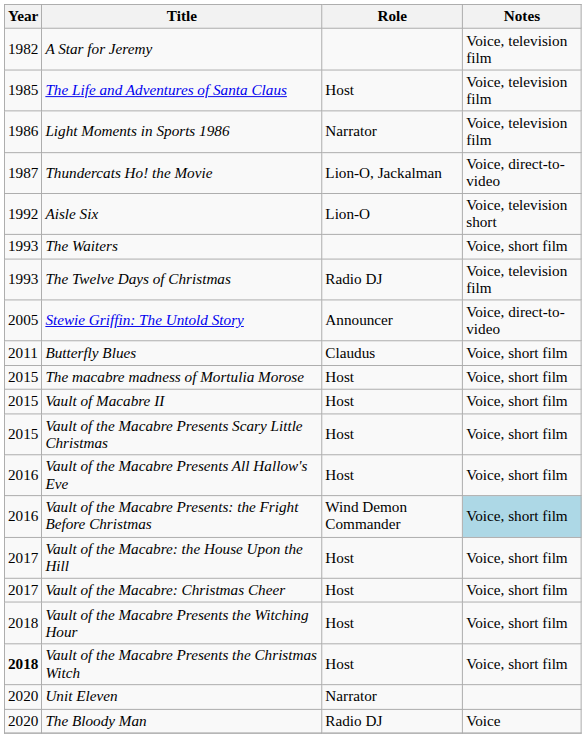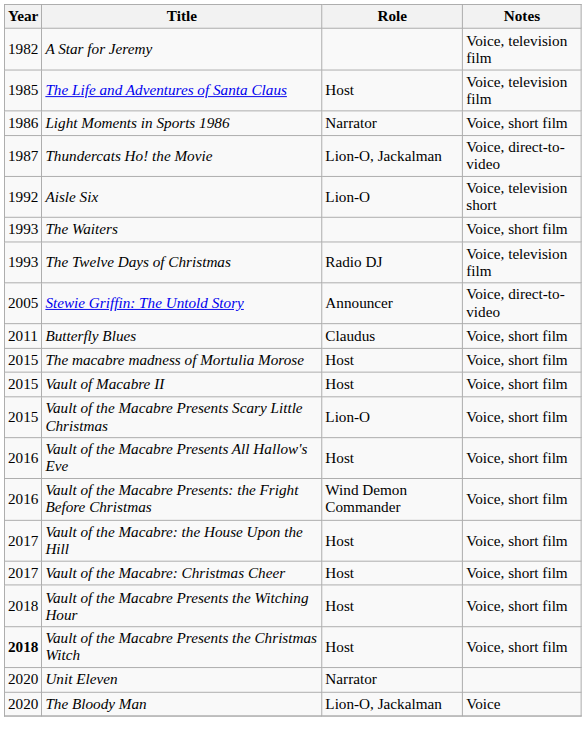Light Moments in Sports 1986 | Notes: Voice, television film -> Voice, short film
Vault of the Macabre Presents Scary Little Christmas | Role: Host -> Lion-O
Vault of the Macabre Presents: the Fright Before Christmas | Notes: lightblue background -> no background
The Bloody Man | Role: Radio DJ -> Lion-O, Jackalman
